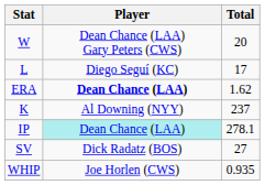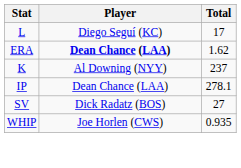- row: W | Dean Chance (LAA) Gary Peters (CWS) | 20
IP | Player: paleturquoise background -> no background
